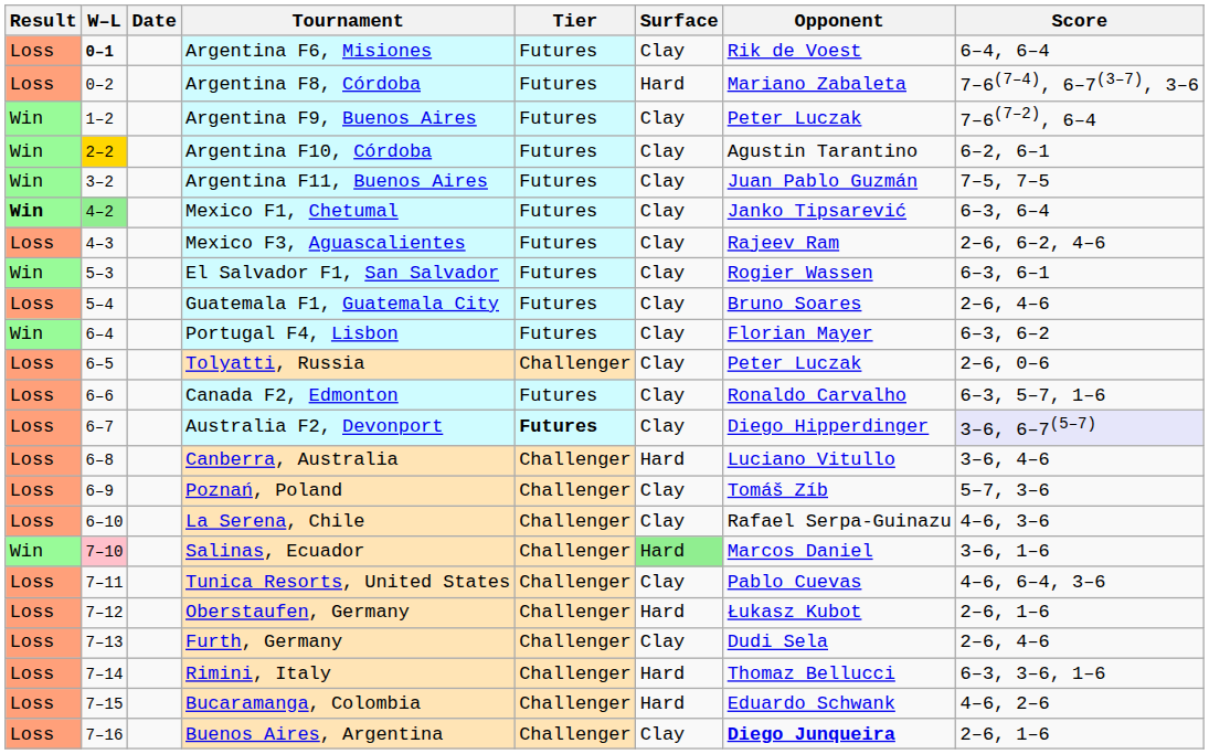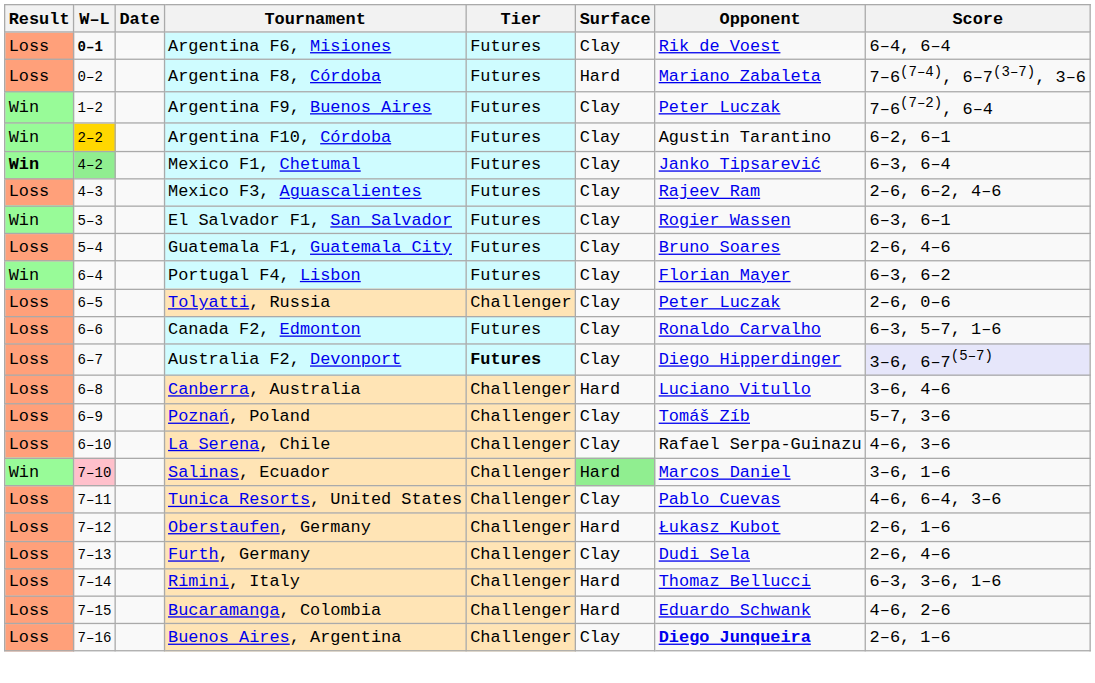- row: Win | 3–2 | Argentina F11, Buenos Aires | Futures | Clay | Juan Pablo Guzmán | 7–5, 7–5
